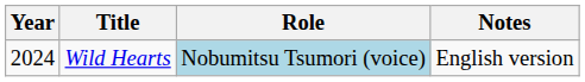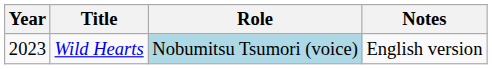Wild Hearts | Year: 2024 -> 2023
